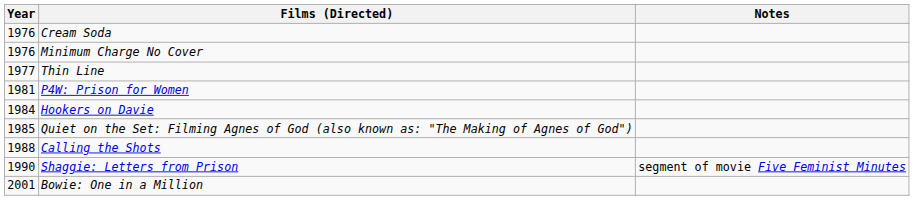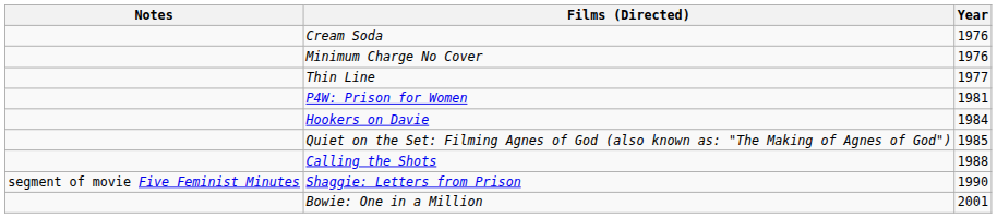columns swapped: Year <-> Notes
